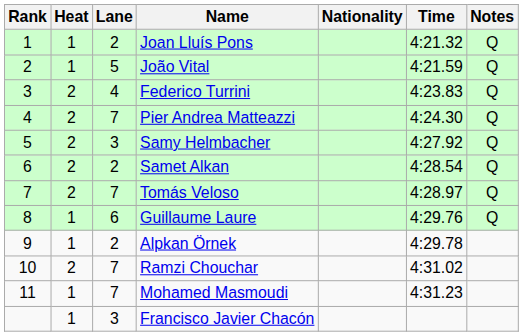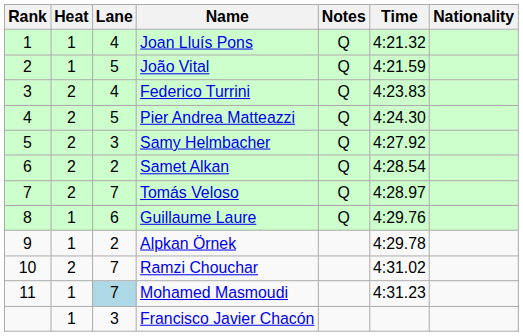columns swapped: Nationality <-> Notes
Joan Lluís Pons | Lane: 2 -> 4
Pier Andrea Matteazzi | Lane: 7 -> 5
Mohamed Masmoudi | Lane: no background -> lightblue background
